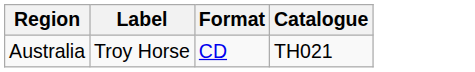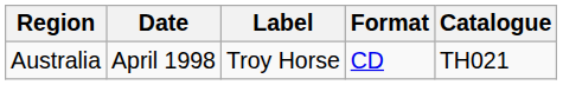+ column: Date | April 1998
